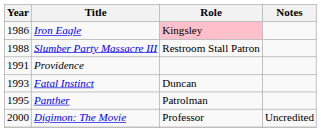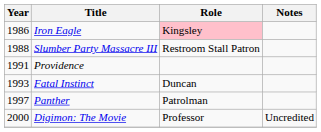Panther | Year: 1995 -> 1997
